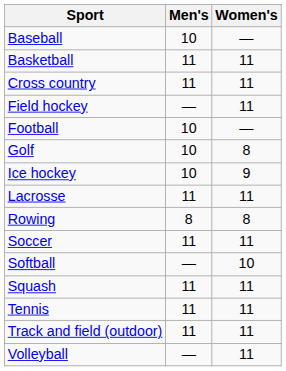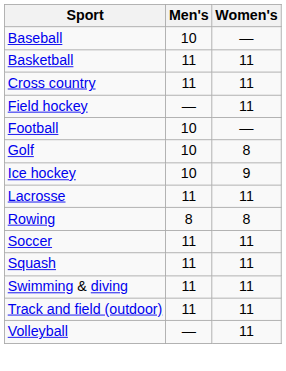- row: Softball | — | 10
+ row: Swimming & diving | 11 | 11
- row: Tennis | 11 | 11
